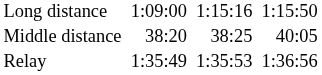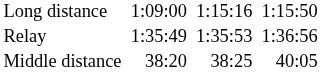rows swapped: Middle distance <-> Relay
